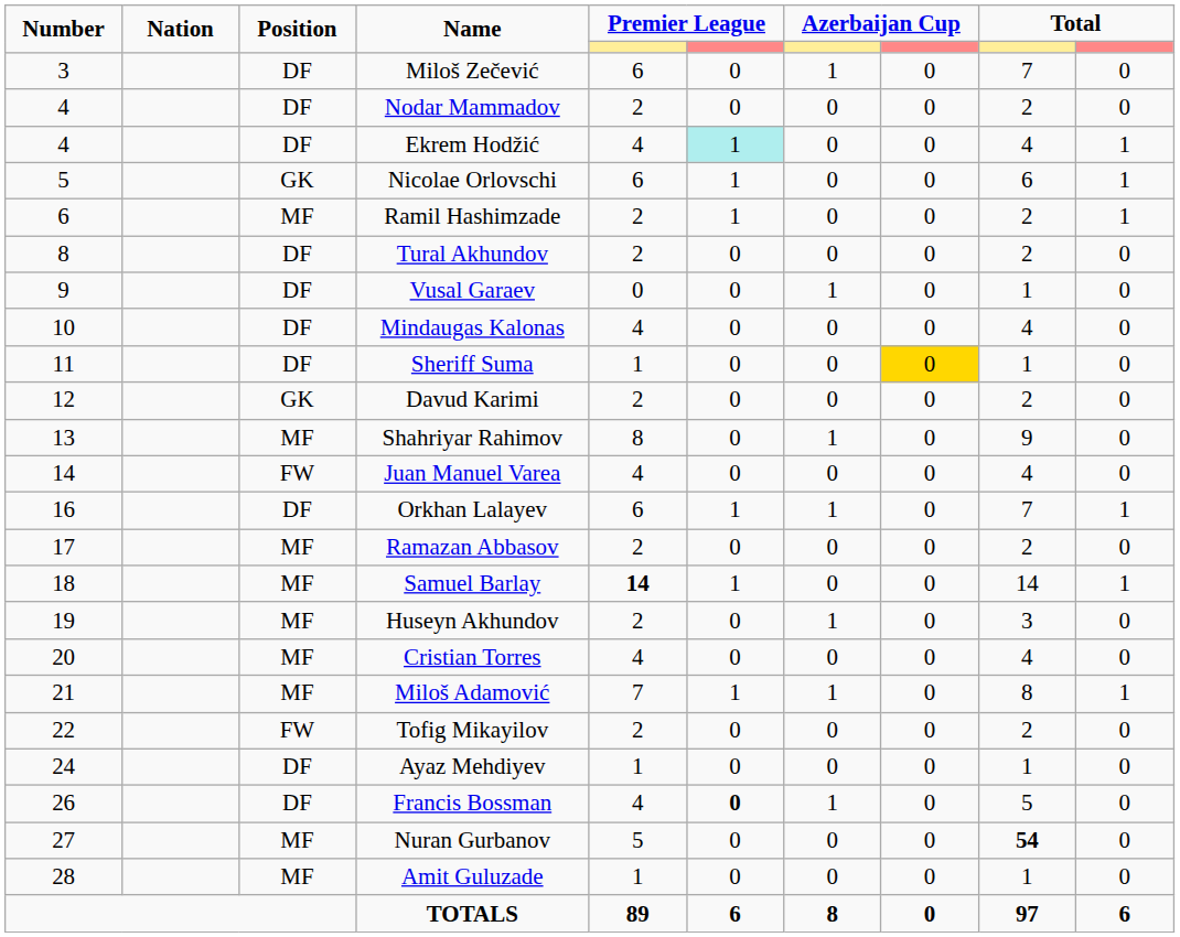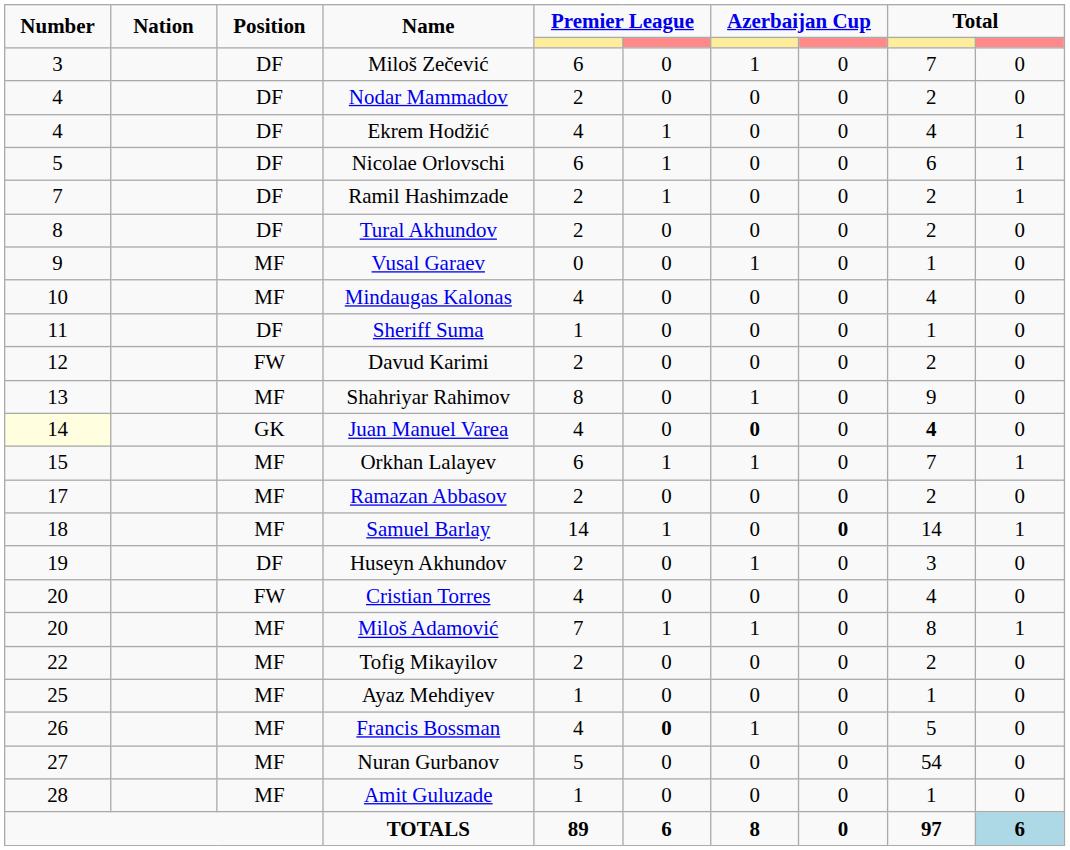Ekrem Hodžić | column 6: paleturquoise background -> no background
Nicolae Orlovschi | Position: GK -> DF
Ramil Hashimzade | Number: 6 -> 7
Ramil Hashimzade | Position: MF -> DF
Vusal Garaev | Position: DF -> MF
Mindaugas Kalonas | Position: DF -> MF
Sheriff Suma | column 8: gold background -> no background
Davud Karimi | Position: GK -> FW
Juan Manuel Varea | Number: no background -> lightyellow background
Juan Manuel Varea | Position: FW -> GK
Juan Manuel Varea | column 7: normal -> bold
Juan Manuel Varea | column 9: normal -> bold
Orkhan Lalayev | Number: 16 -> 15
Orkhan Lalayev | Position: DF -> MF
Samuel Barlay | column 5: bold -> normal
Samuel Barlay | column 8: normal -> bold
Huseyn Akhundov | Position: MF -> DF
Cristian Torres | Position: MF -> FW
Miloš Adamović | Number: 21 -> 20
Tofig Mikayilov | Position: FW -> MF
Ayaz Mehdiyev | Number: 24 -> 25
Ayaz Mehdiyev | Position: DF -> MF
Francis Bossman | Position: DF -> MF
Nuran Gurbanov | column 9: bold -> normal
TOTALS | column 10: no background -> lightblue background
